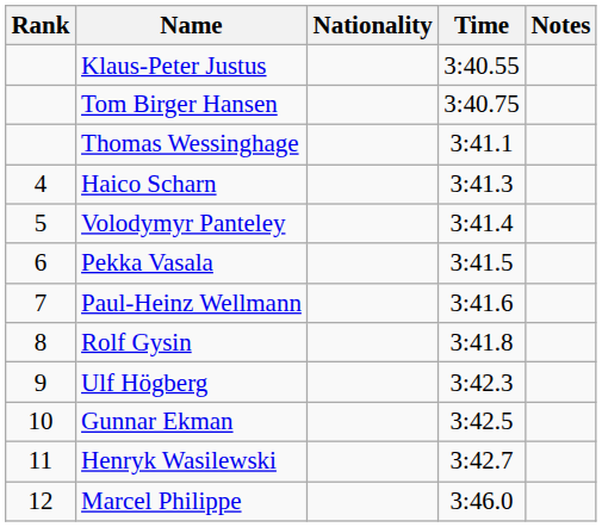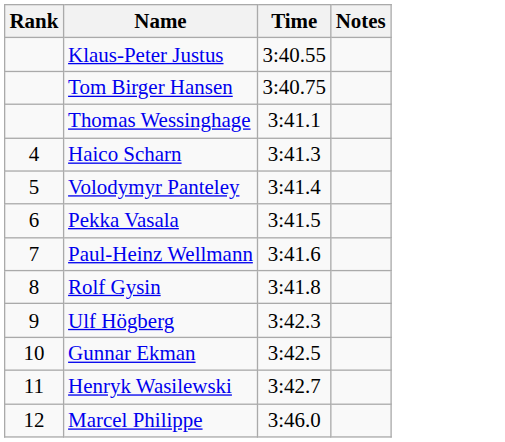- column: Nationality
